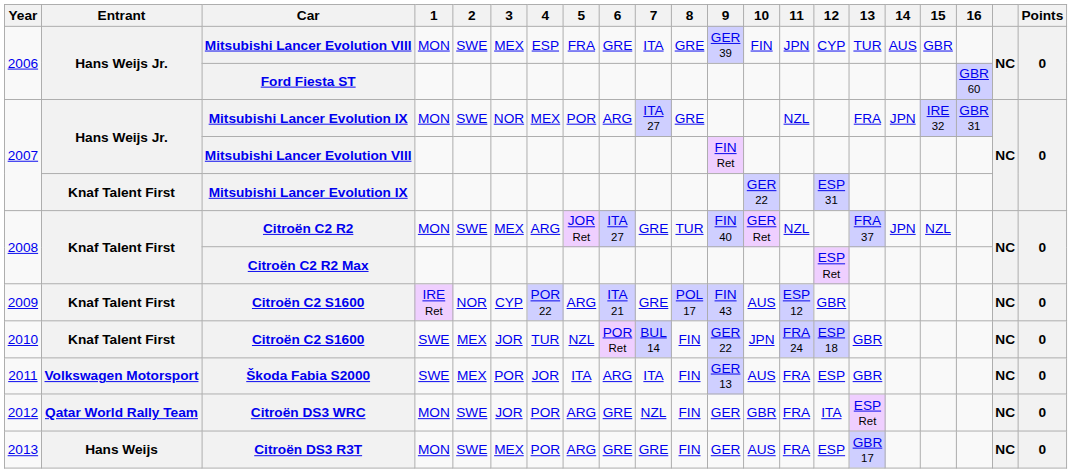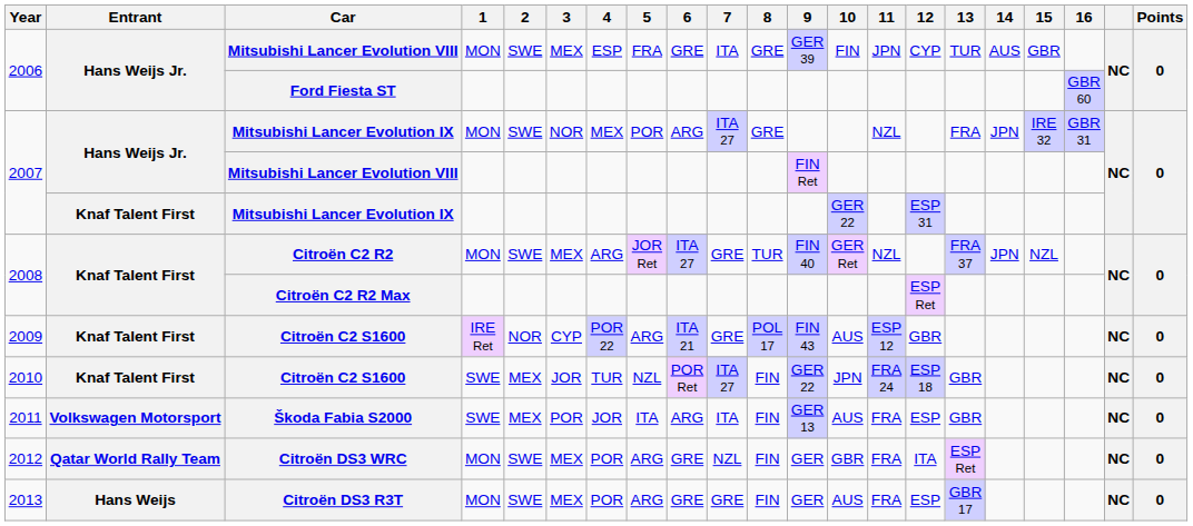Citroën C2 S1600 / SWE | 7: BUL 14 -> ITA 27
Citroën DS3 WRC | 3: JOR -> MEX
